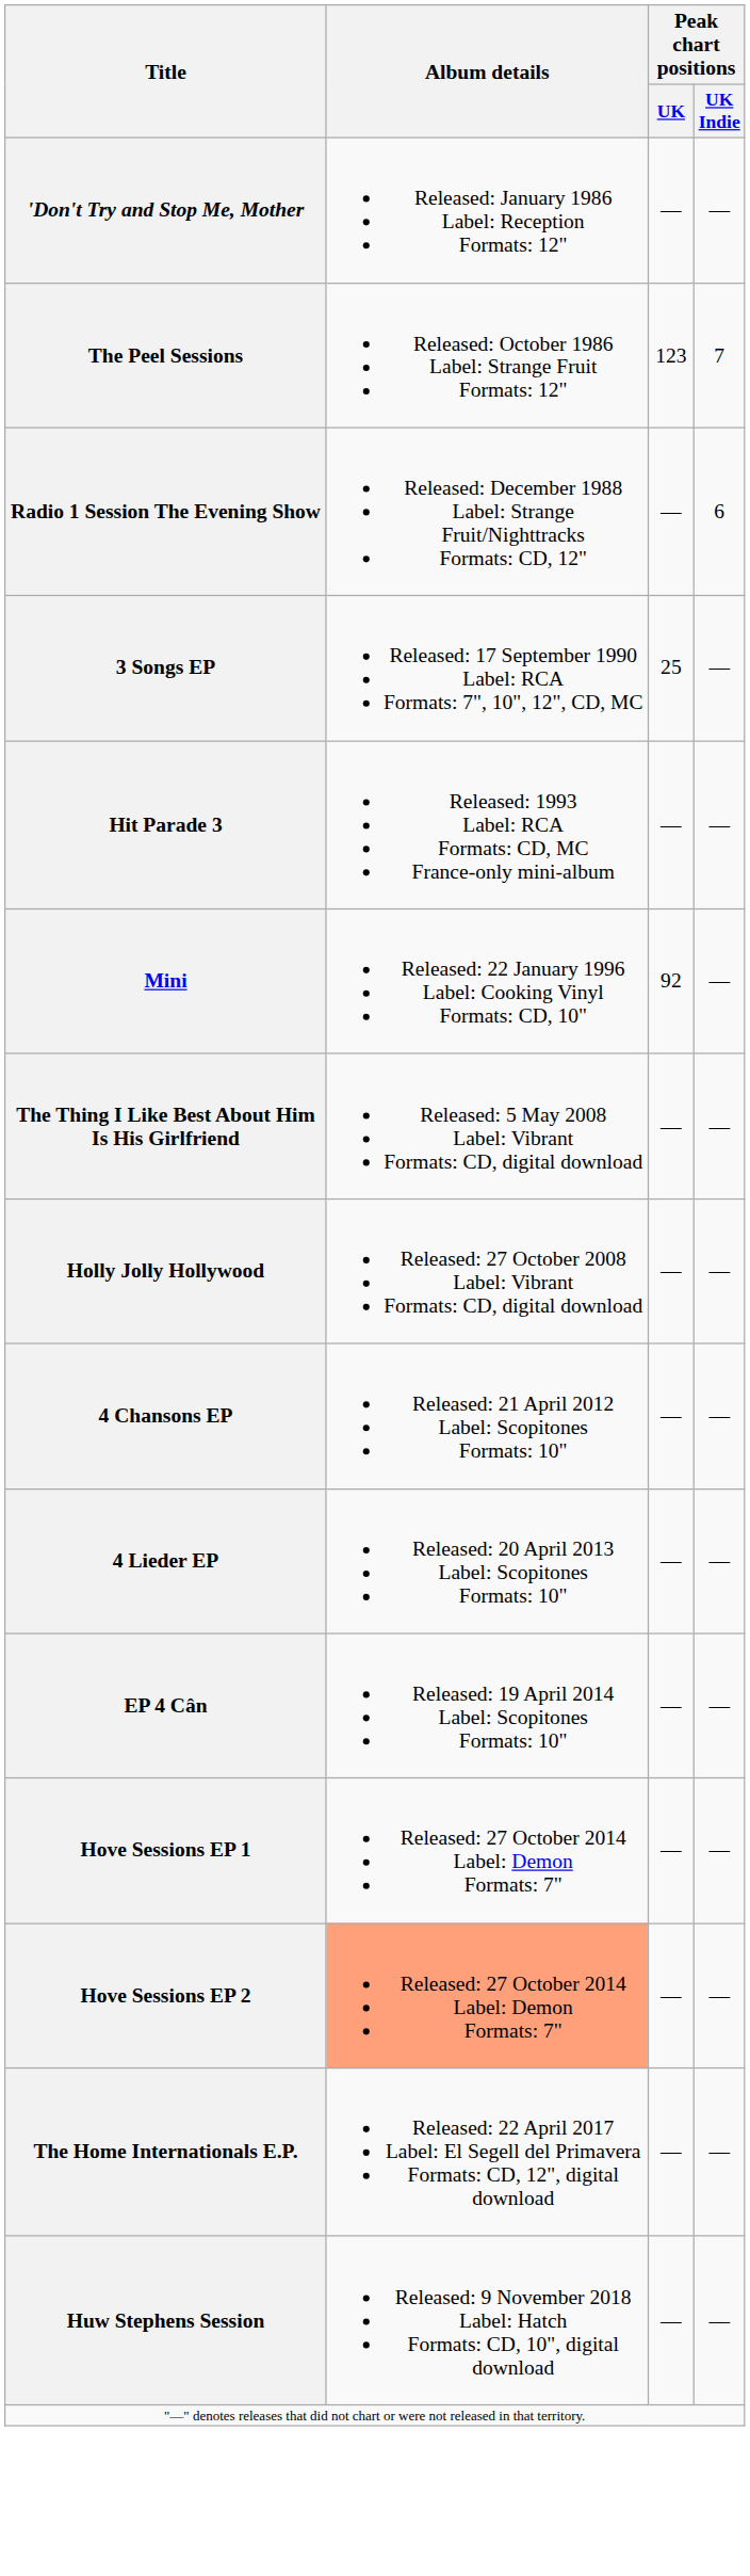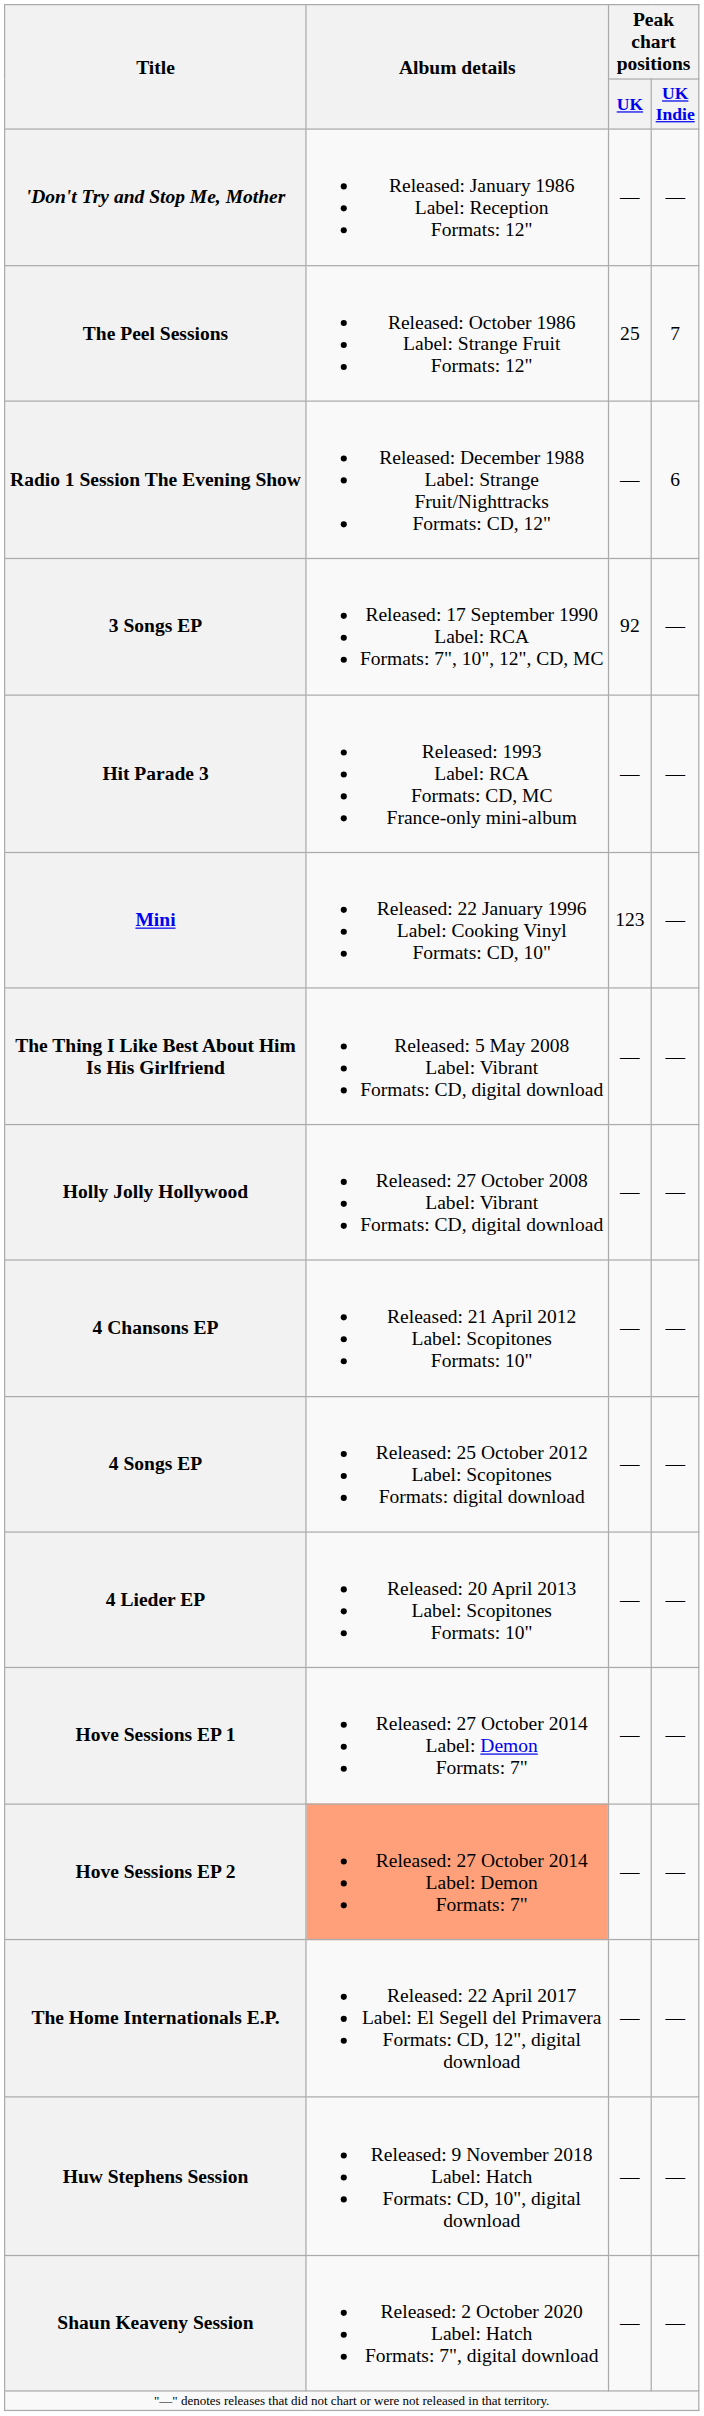The Peel Sessions | Peak chart positions / UK: 123 -> 25
3 Songs EP | Peak chart positions / UK: 25 -> 92
Mini | Peak chart positions / UK: 92 -> 123
+ row: 4 Songs EP | Released: 25 October 2012 Label: Scopitones Formats: digital download | — | —
- row: EP 4 Cân | Released: 19 April 2014 Label: Scopitones Formats: 10" | — | —
+ row: Shaun Keaveny Session | Released: 2 October 2020 Label: Hatch Formats: 7", digital download | — | —
